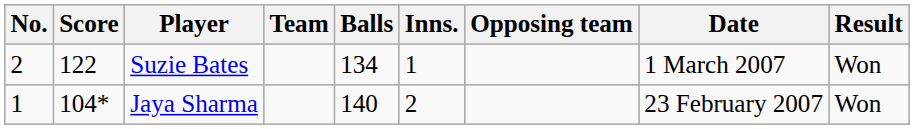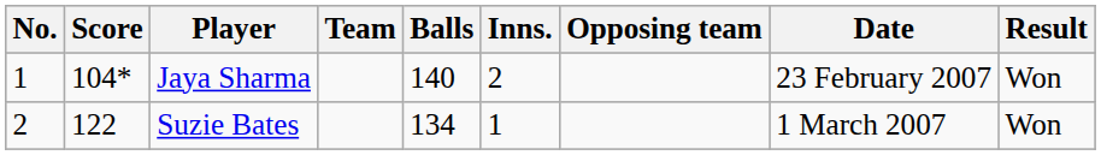rows swapped: Jaya Sharma <-> Suzie Bates
